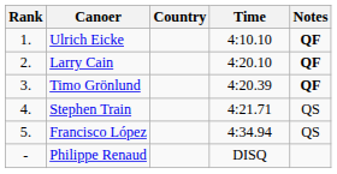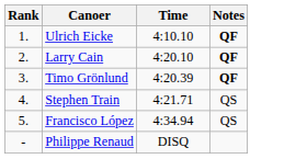- column: Country
